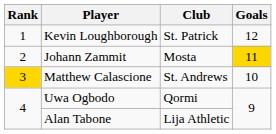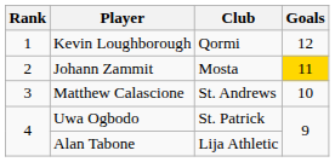Kevin Loughborough | Club: St. Patrick -> Qormi
Matthew Calascione | Rank: gold background -> no background
Uwa Ogbodo | Club: Qormi -> St. Patrick
